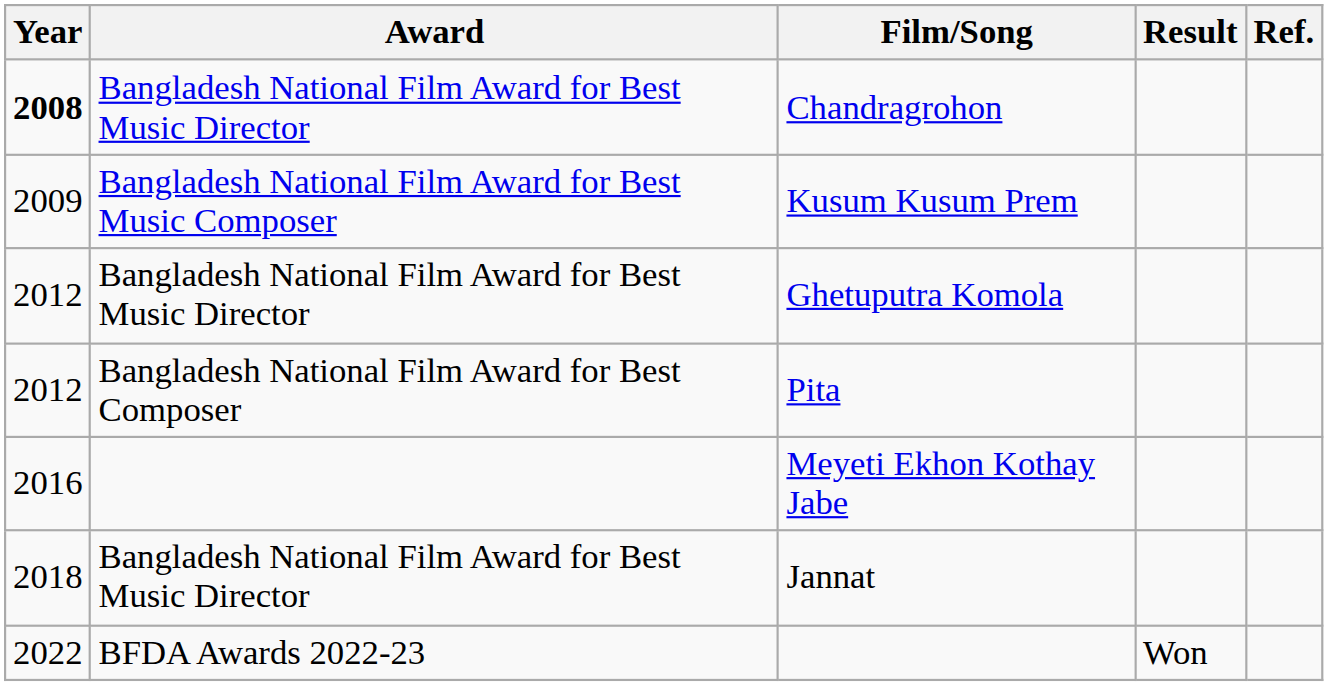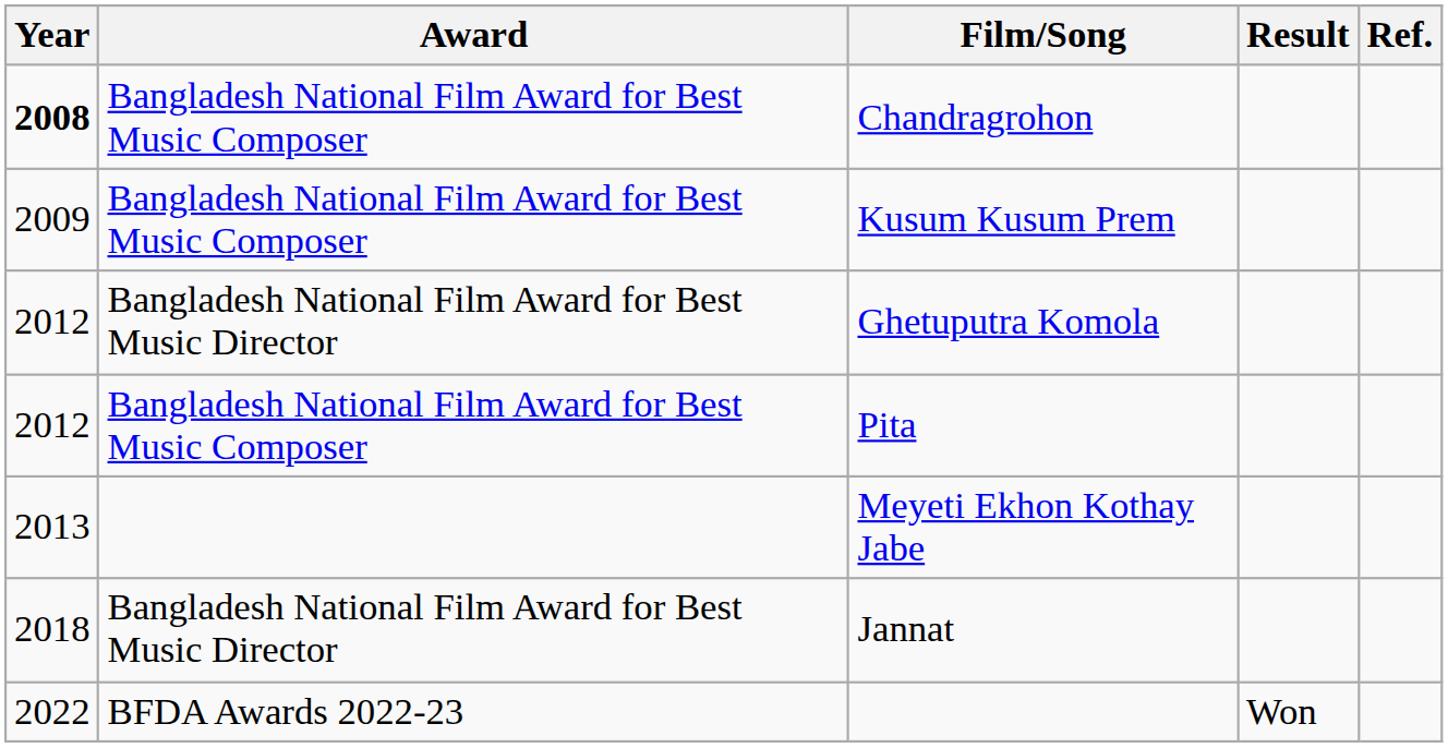Chandragrohon | Award: Bangladesh National Film Award for Best Music Director -> Bangladesh National Film Award for Best Music Composer
Pita | Award: Bangladesh National Film Award for Best Composer -> Bangladesh National Film Award for Best Music Composer
Meyeti Ekhon Kothay Jabe | Year: 2016 -> 2013
